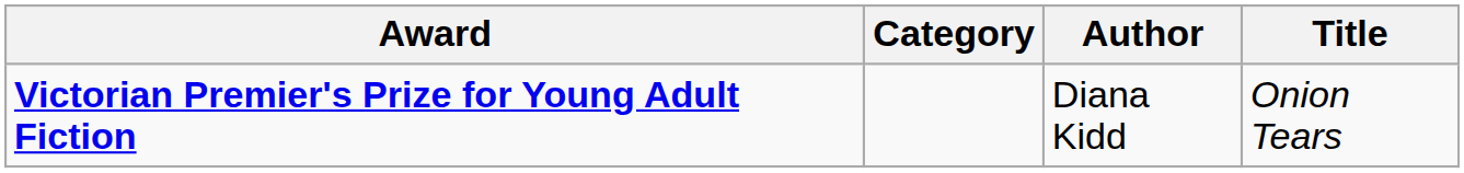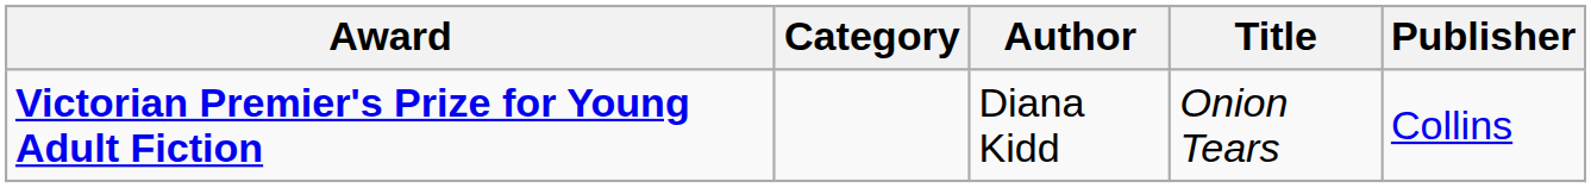+ column: Publisher | Collins
